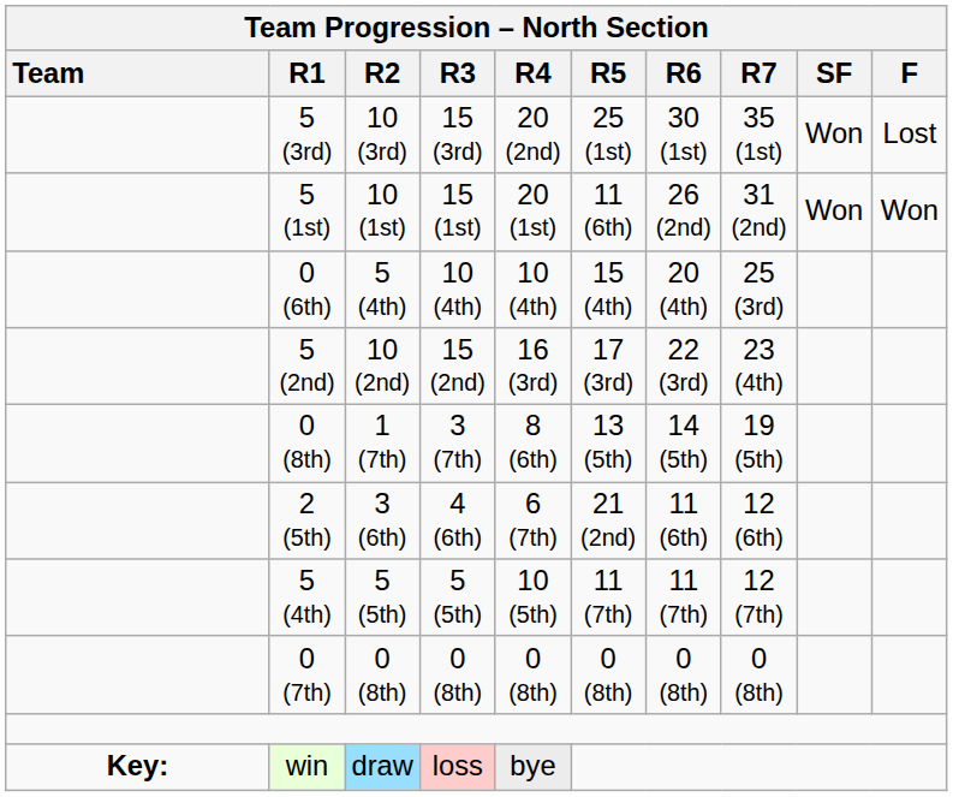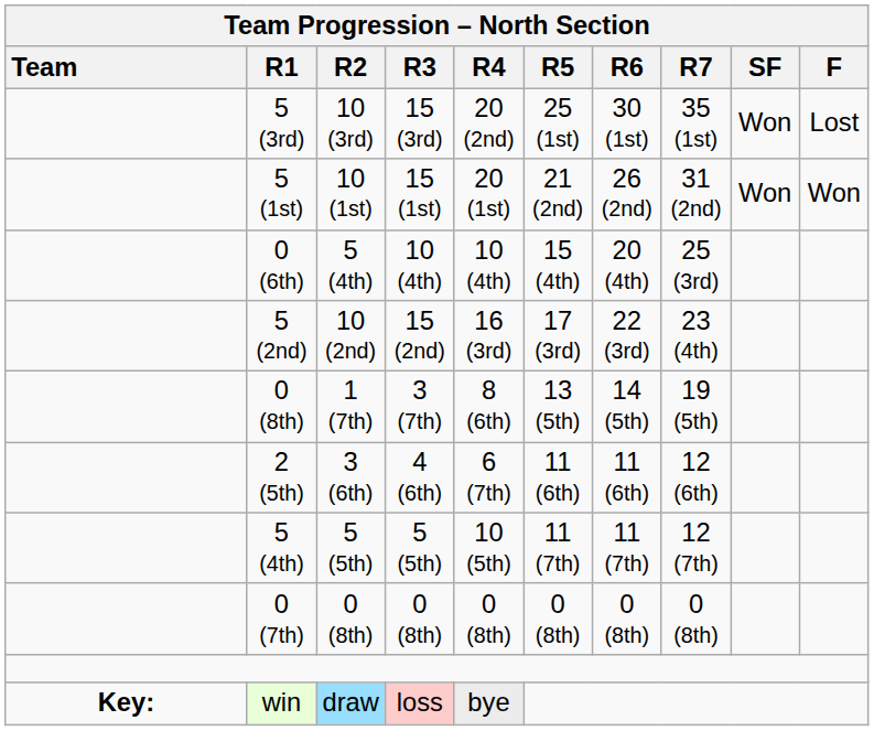5 (1st) | Team Progression – North Section / R5: 11 (6th) -> 21 (2nd)
2 (5th) | Team Progression – North Section / R5: 21 (2nd) -> 11 (6th)
